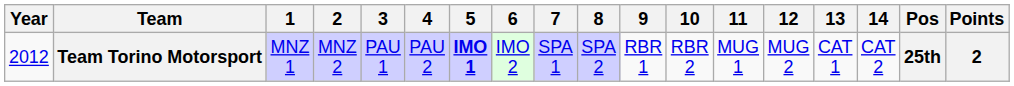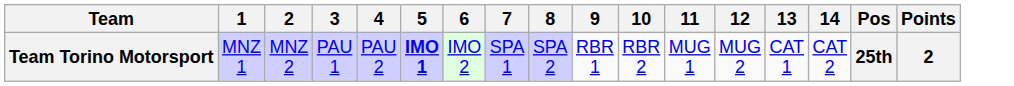- column: Year | 2012
